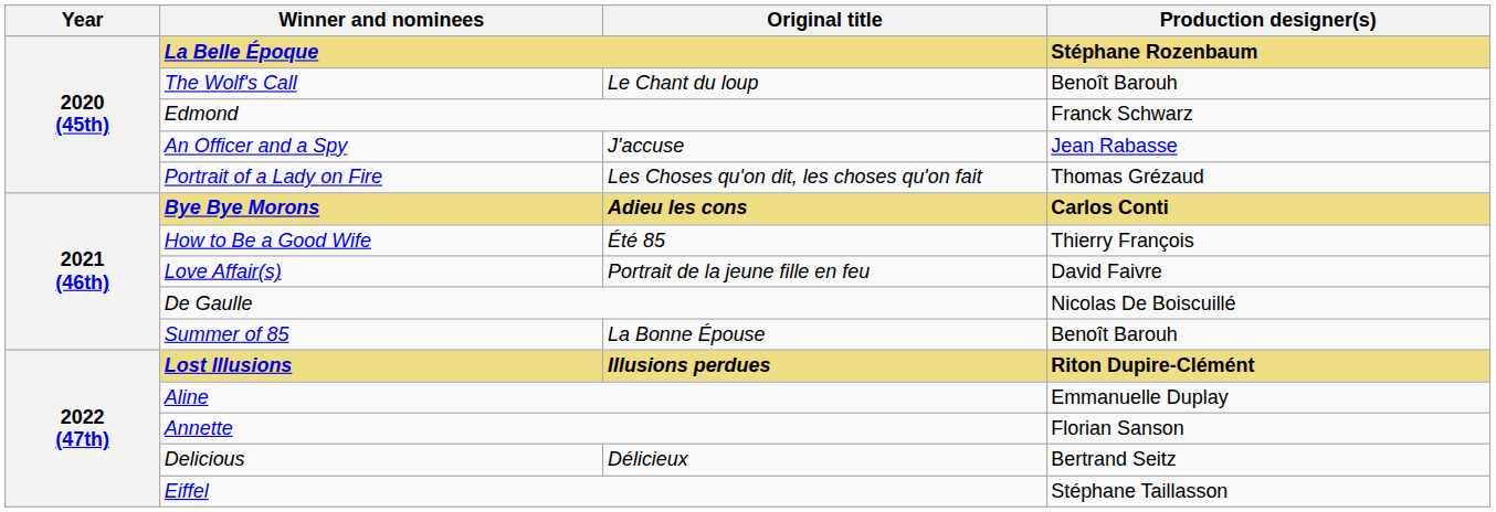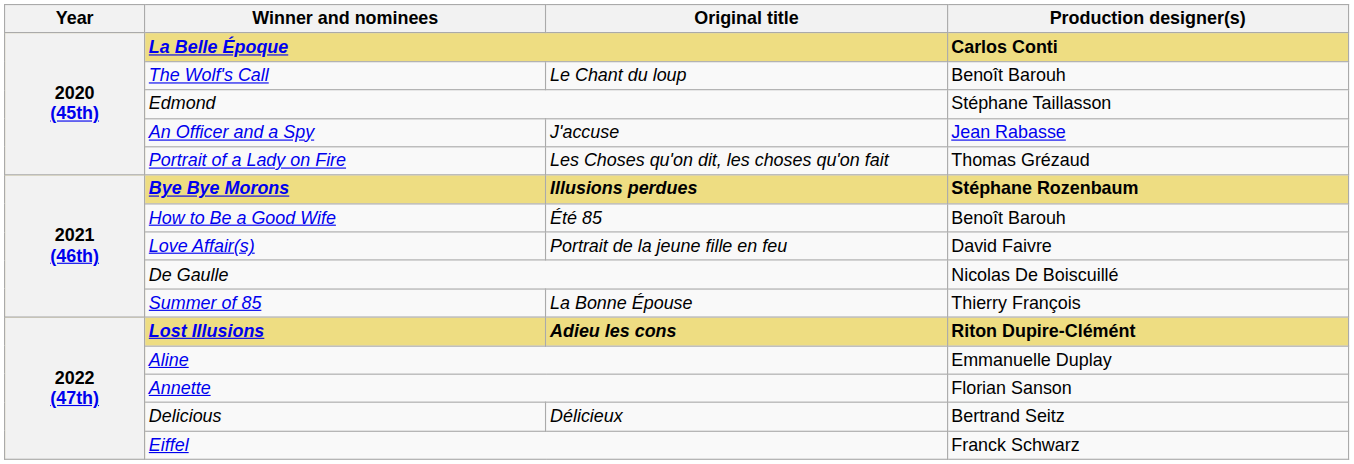La Belle Époque | Production designer(s): Stéphane Rozenbaum -> Carlos Conti
Edmond | Production designer(s): Franck Schwarz -> Stéphane Taillasson
Bye Bye Morons | Original title: Adieu les cons -> Illusions perdues
Bye Bye Morons | Production designer(s): Carlos Conti -> Stéphane Rozenbaum
How to Be a Good Wife | Production designer(s): Thierry François -> Benoît Barouh
Summer of 85 | Production designer(s): Benoît Barouh -> Thierry François
Lost Illusions | Original title: Illusions perdues -> Adieu les cons
Eiffel | Production designer(s): Stéphane Taillasson -> Franck Schwarz
